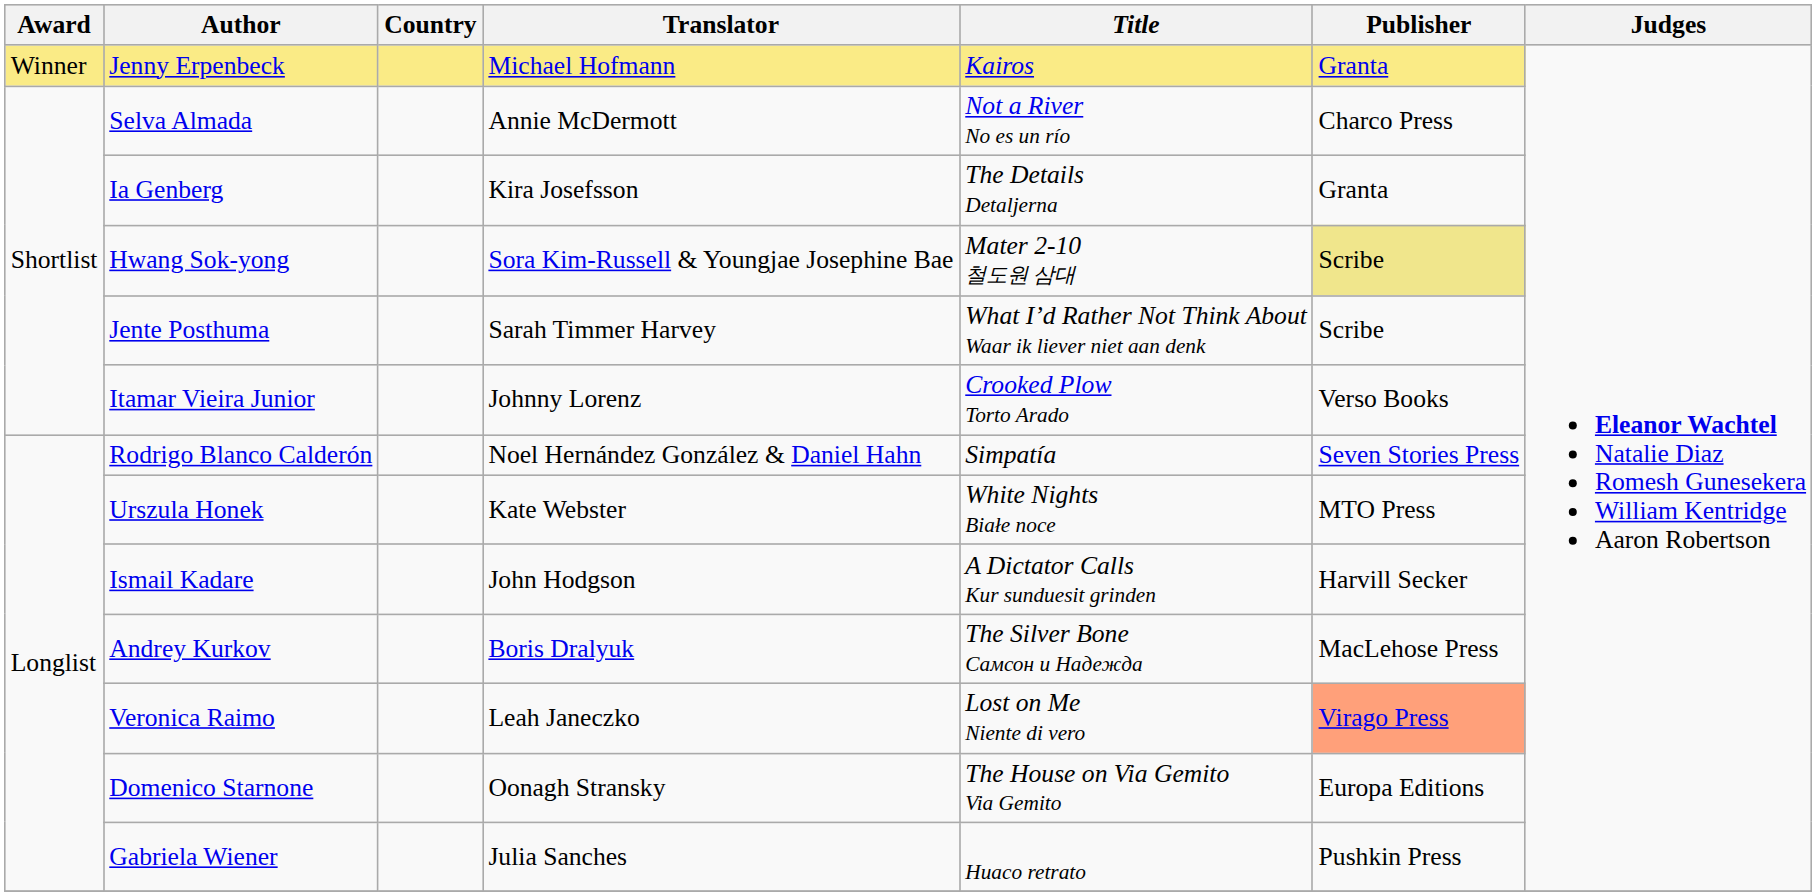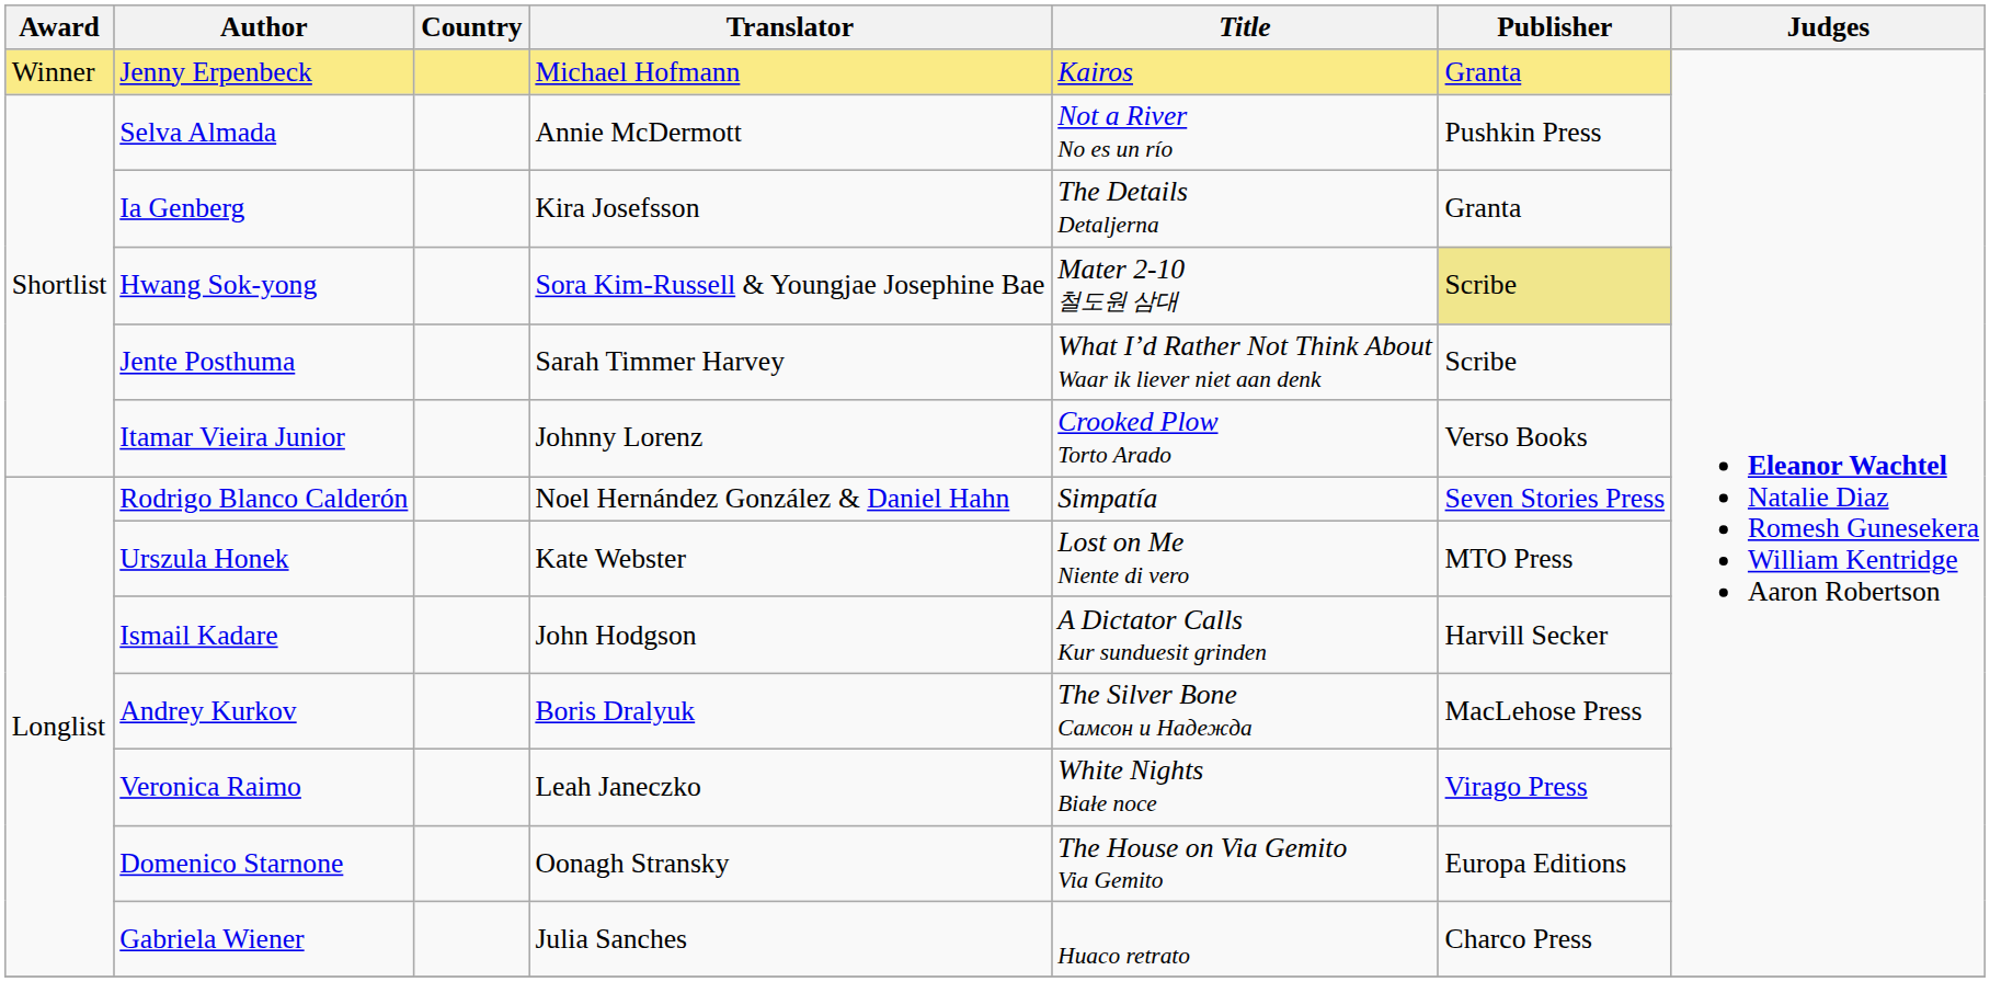Selva Almada | Publisher: Charco Press -> Pushkin Press
Urszula Honek | Title: White Nights Białe noce -> Lost on Me Niente di vero
Veronica Raimo | Title: Lost on Me Niente di vero -> White Nights Białe noce
Veronica Raimo | Publisher: lightsalmon background -> no background
Gabriela Wiener | Publisher: Pushkin Press -> Charco Press
